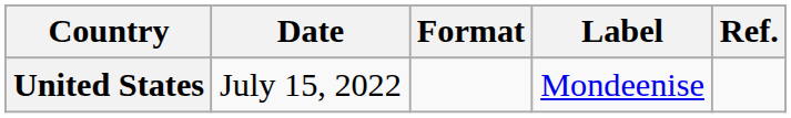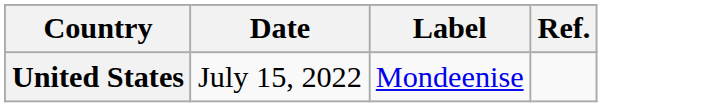- column: Format
